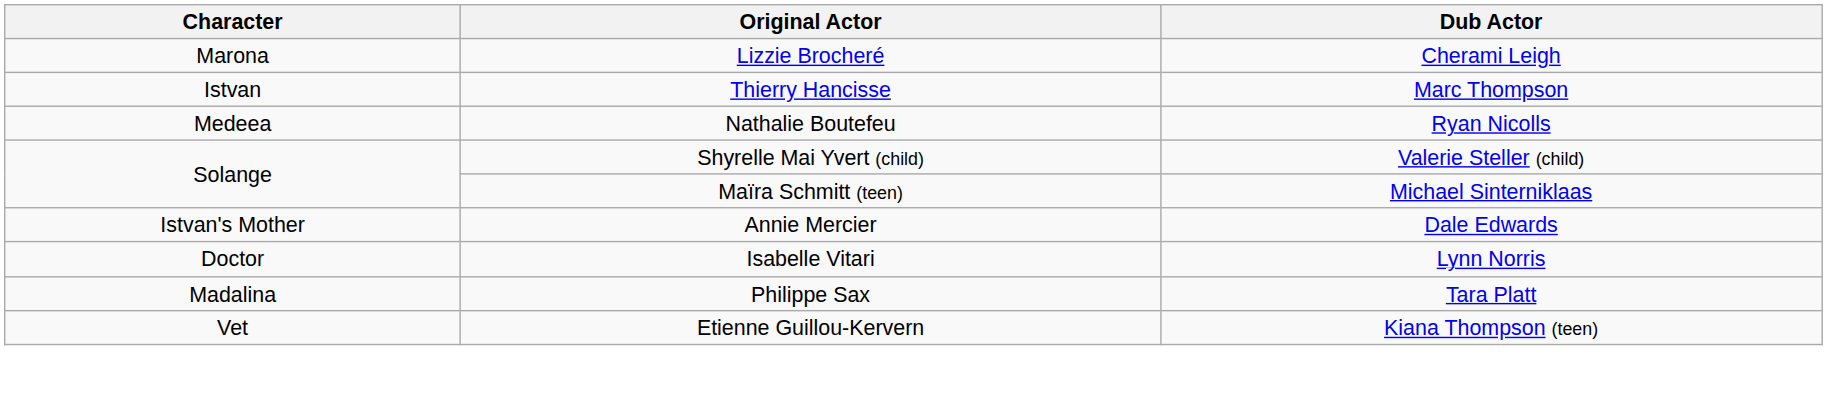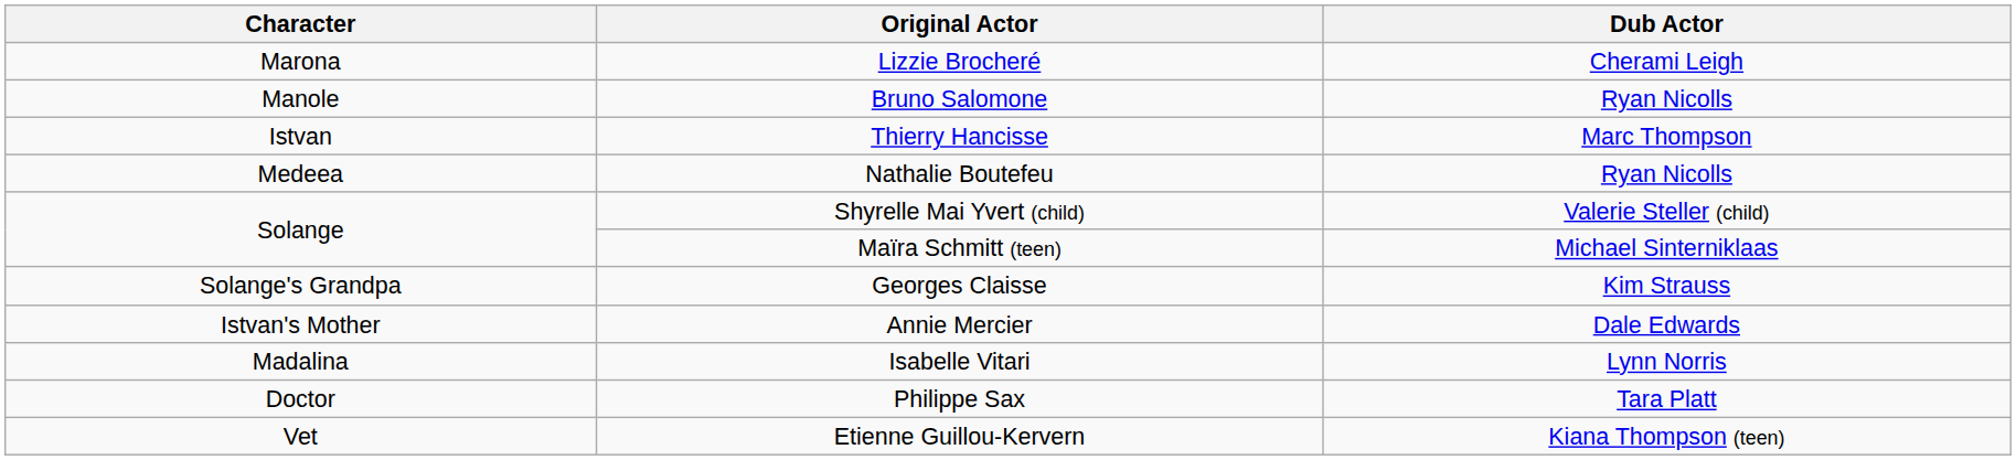+ row: Manole | Bruno Salomone | Ryan Nicolls
+ row: Solange's Grandpa | Georges Claisse | Kim Strauss
Isabelle Vitari | Character: Doctor -> Madalina
Philippe Sax | Character: Madalina -> Doctor
